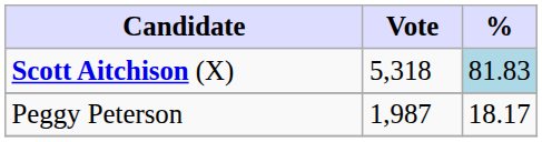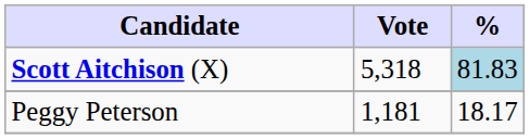Peggy Peterson | Vote: 1,987 -> 1,181
